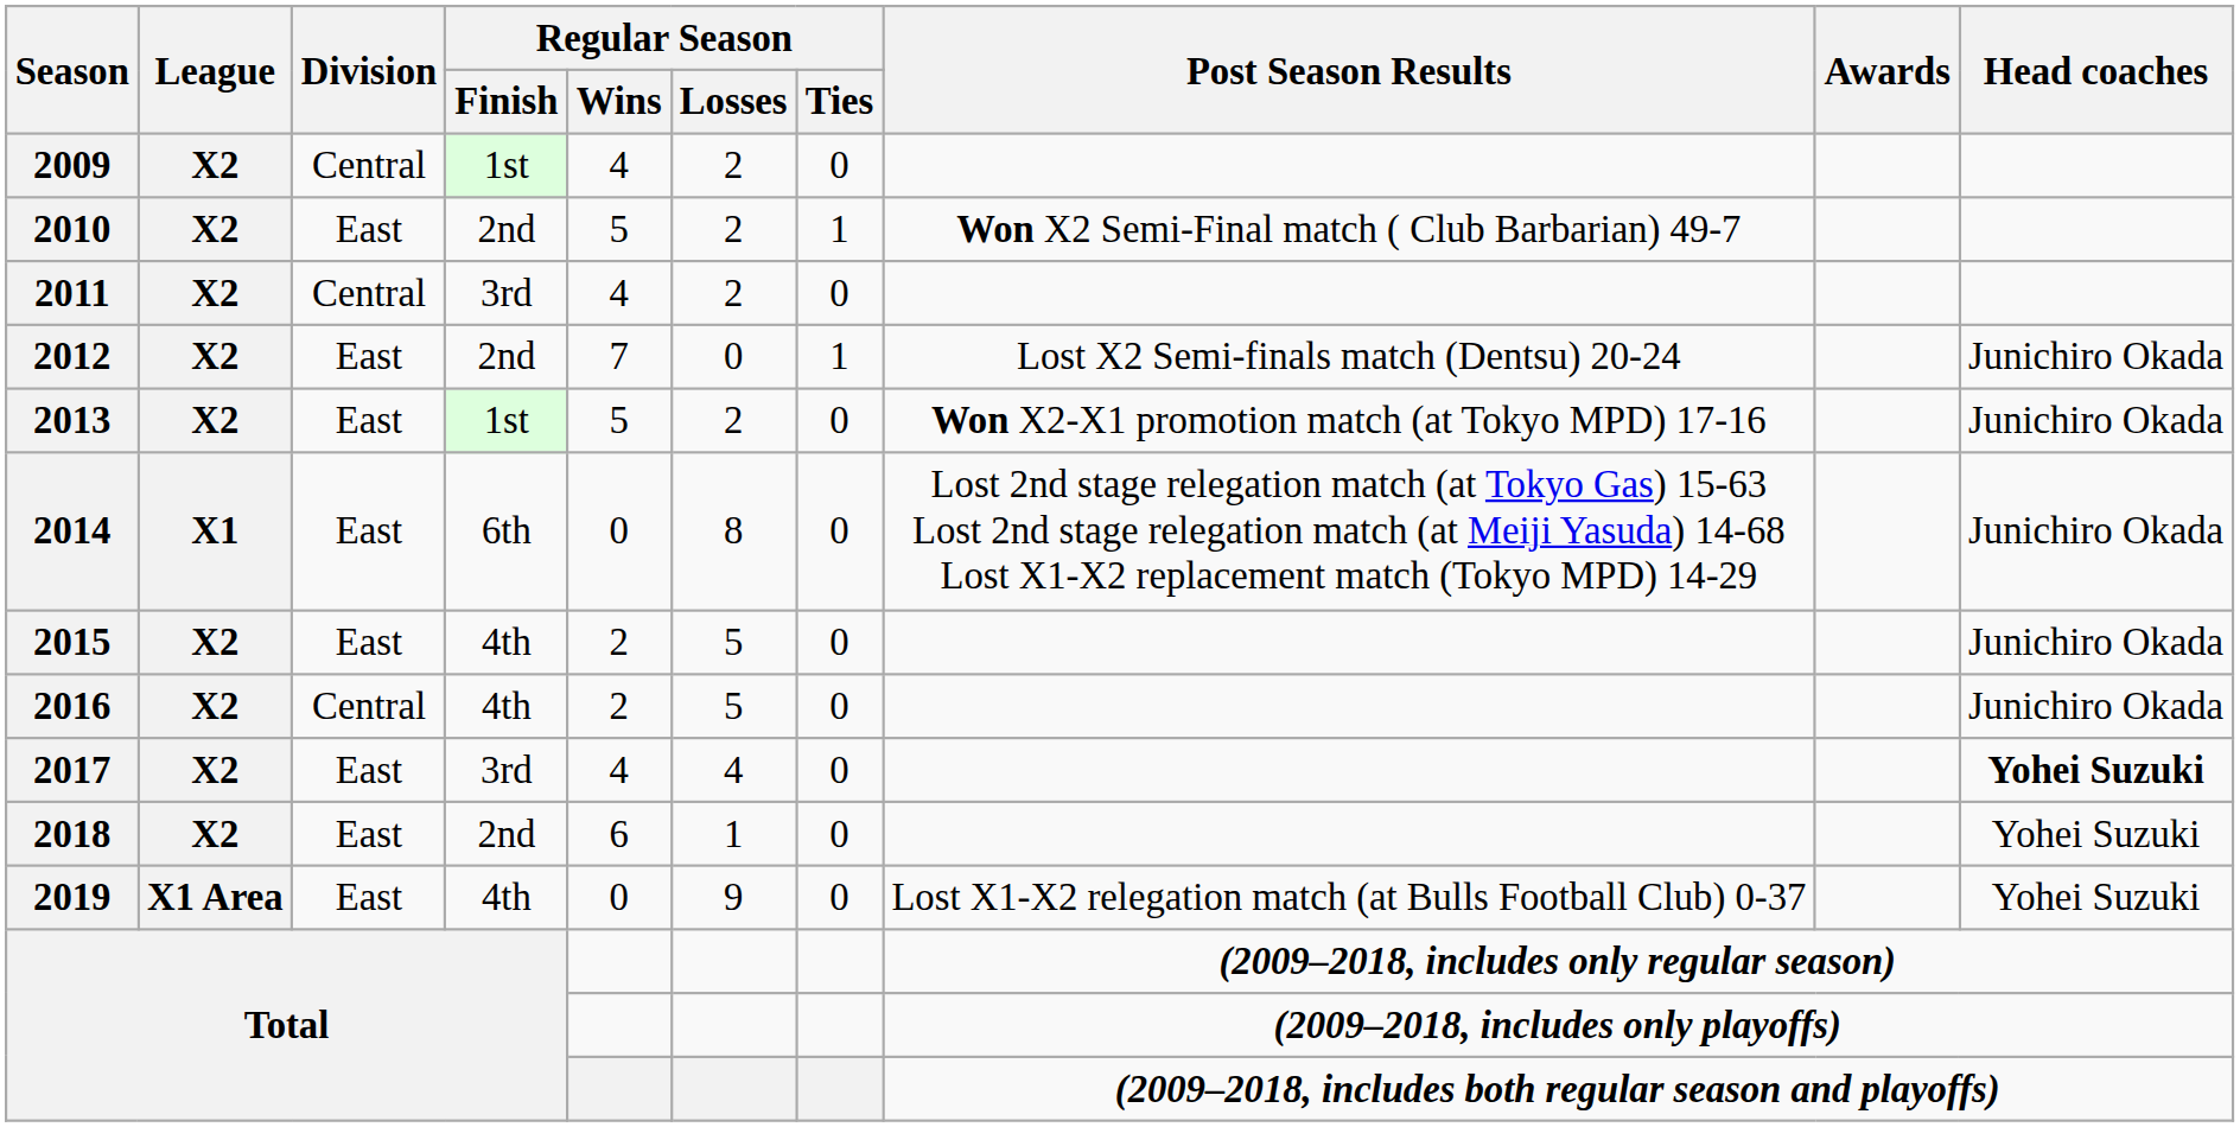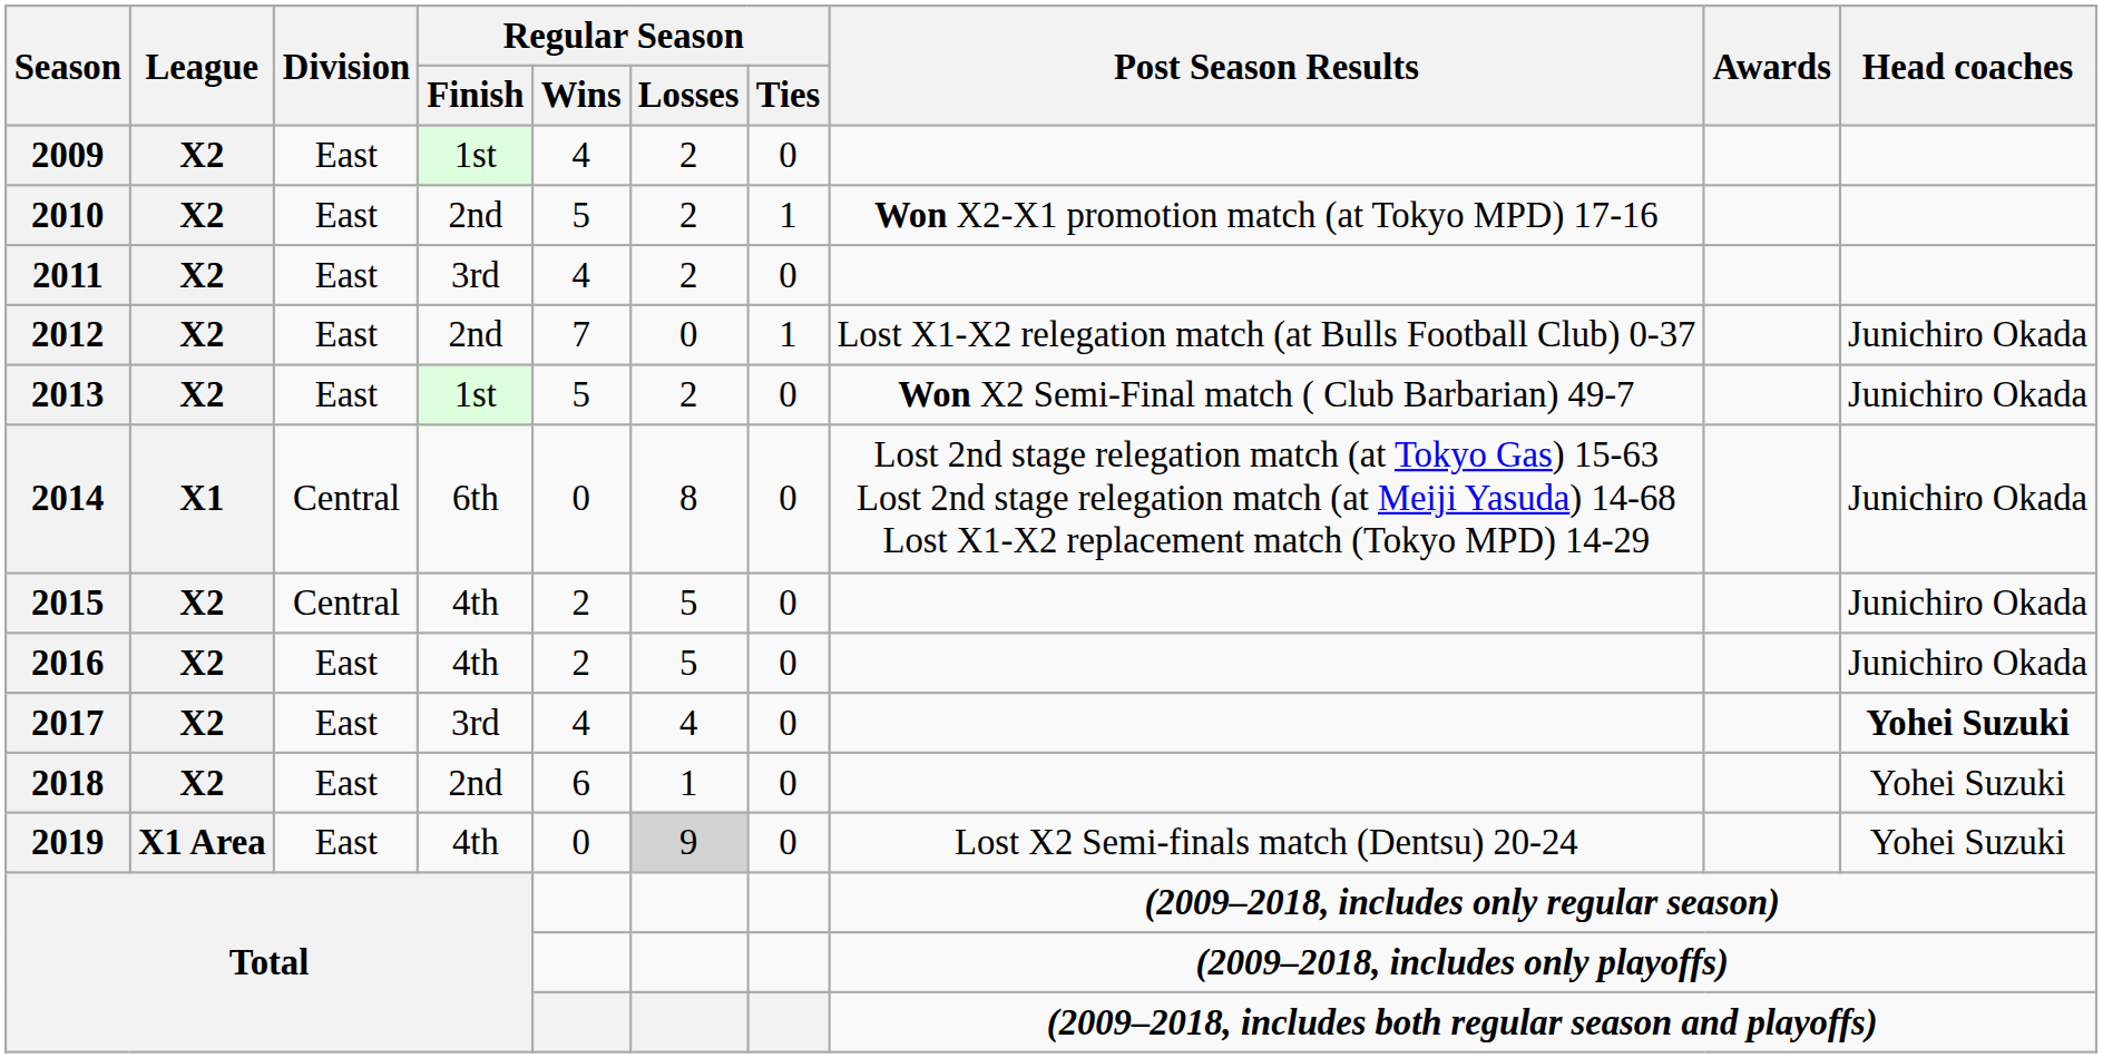2009 | Division: Central -> East
2010 | Post Season Results: Won X2 Semi-Final match ( Club Barbarian) 49-7 -> Won X2-X1 promotion match (at Tokyo MPD) 17-16
2011 | Division: Central -> East
2012 | Post Season Results: Lost X2 Semi-finals match (Dentsu) 20-24 -> Lost X1-X2 relegation match (at Bulls Football Club) 0-37
2013 | Post Season Results: Won X2-X1 promotion match (at Tokyo MPD) 17-16 -> Won X2 Semi-Final match ( Club Barbarian) 49-7
2014 | Division: East -> Central
2015 | Division: East -> Central
2016 | Division: Central -> East
2019 | Regular Season / Losses: no background -> lightgrey background
2019 | Post Season Results: Lost X1-X2 relegation match (at Bulls Football Club) 0-37 -> Lost X2 Semi-finals match (Dentsu) 20-24
